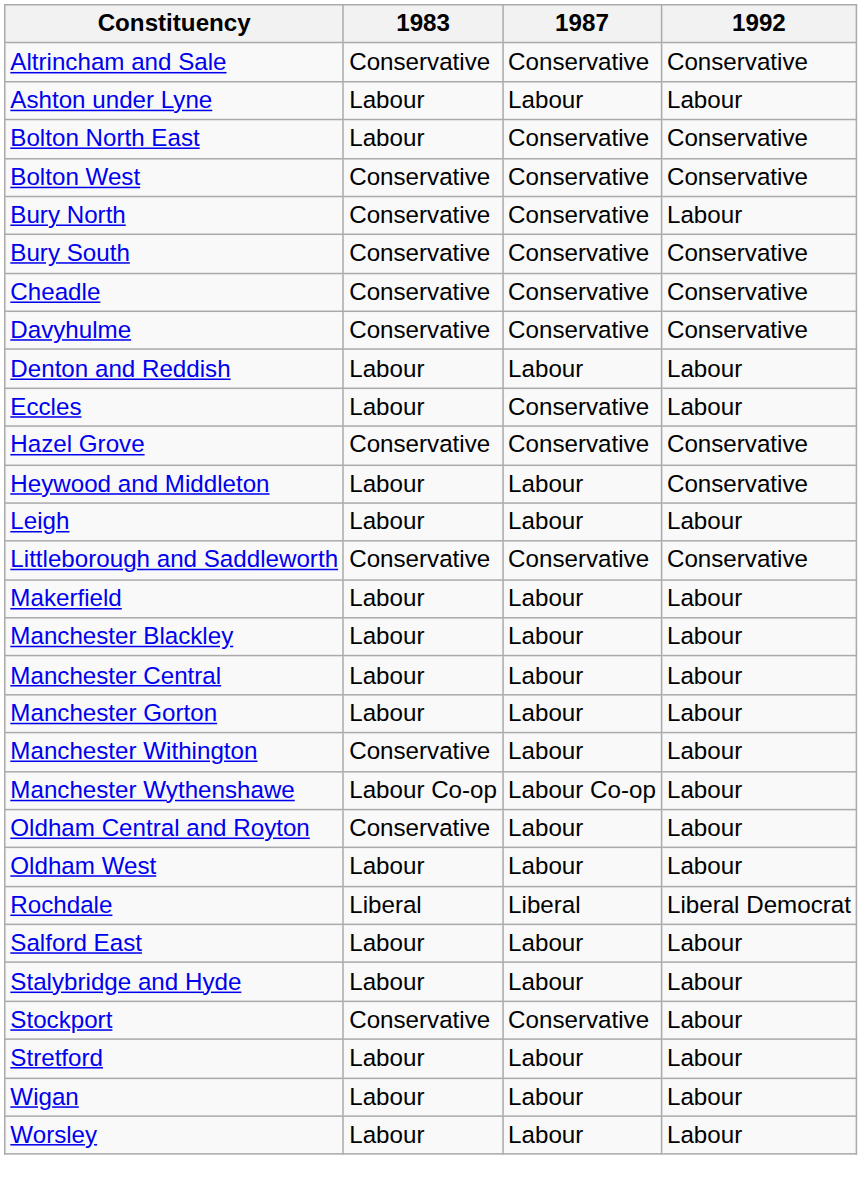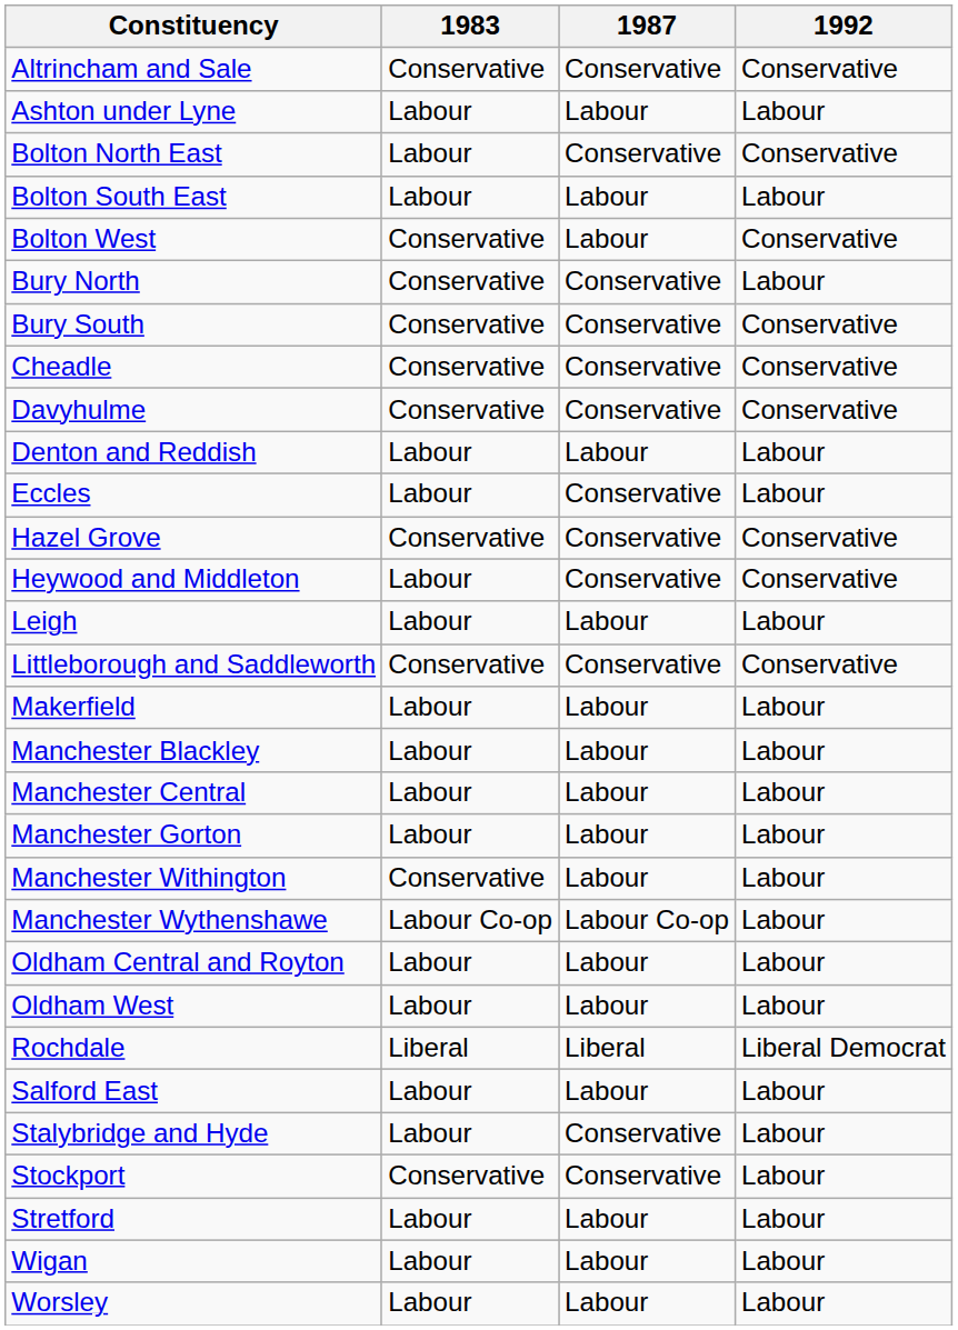+ row: Bolton South East | Labour | Labour | Labour
Bolton West | 1987: Conservative -> Labour
Heywood and Middleton | 1987: Labour -> Conservative
Oldham Central and Royton | 1983: Conservative -> Labour
Stalybridge and Hyde | 1987: Labour -> Conservative
